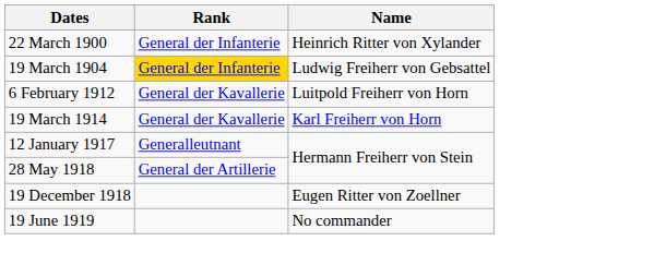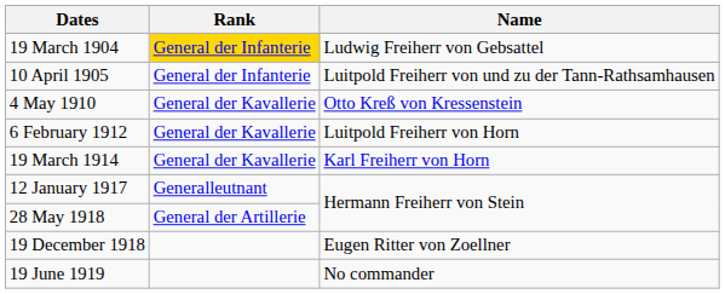- row: 22 March 1900 | General der Infanterie | Heinrich Ritter von Xylander
+ row: 10 April 1905 | General der Infanterie | Luitpold Freiherr von und zu der Tann-Rathsamhausen
+ row: 4 May 1910 | General der Kavallerie | Otto Kreß von Kressenstein
